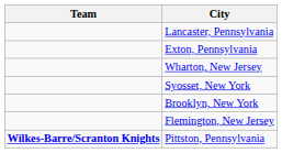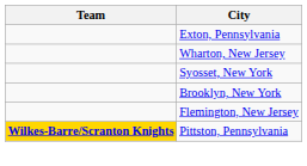- row: Lancaster, Pennsylvania
Pittston, Pennsylvania | Team: no background -> gold background
